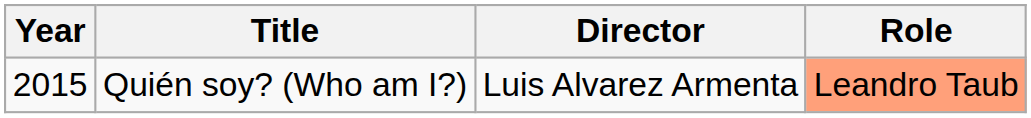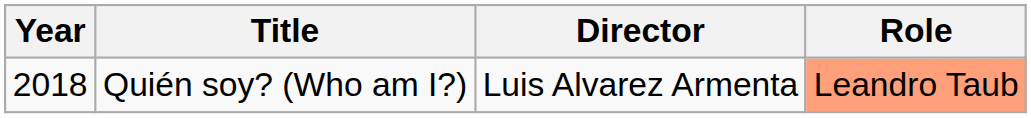Quién soy? (Who am I?) | Year: 2015 -> 2018
